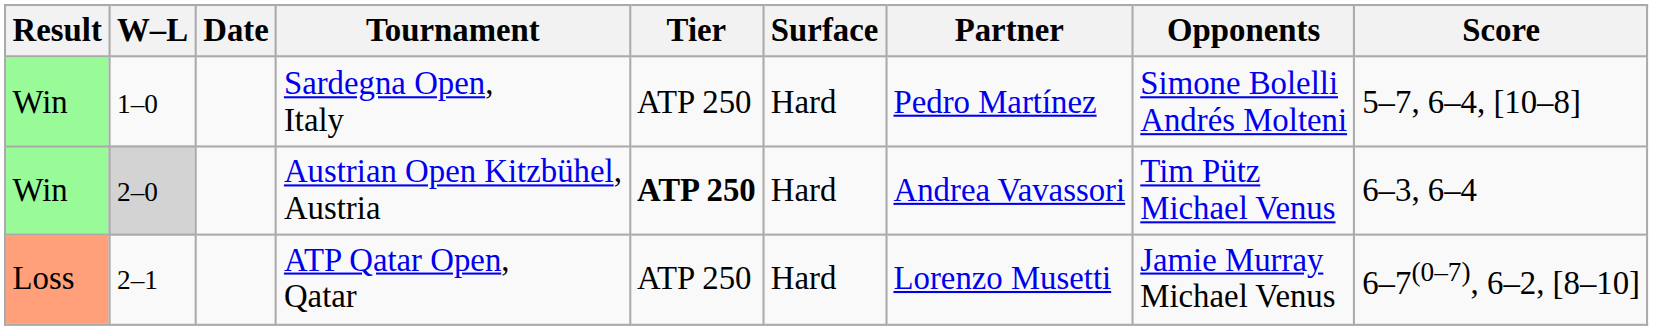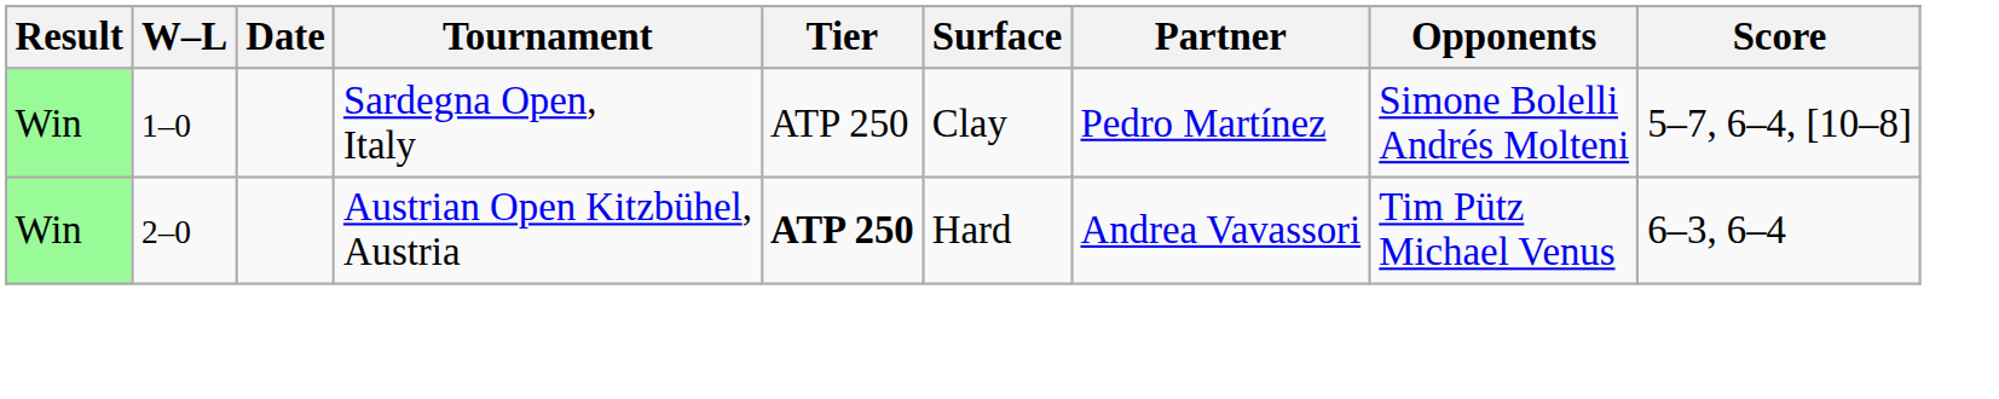Sardegna Open, Italy | Surface: Hard -> Clay
Austrian Open Kitzbühel, Austria | W–L: lightgrey background -> no background
- row: Loss | 2–1 | ATP Qatar Open, Qatar | ATP 250 | Hard | Lorenzo Musetti | Jamie Murray Michael Venus | 6–7(0–7), 6–2, [8–10]
